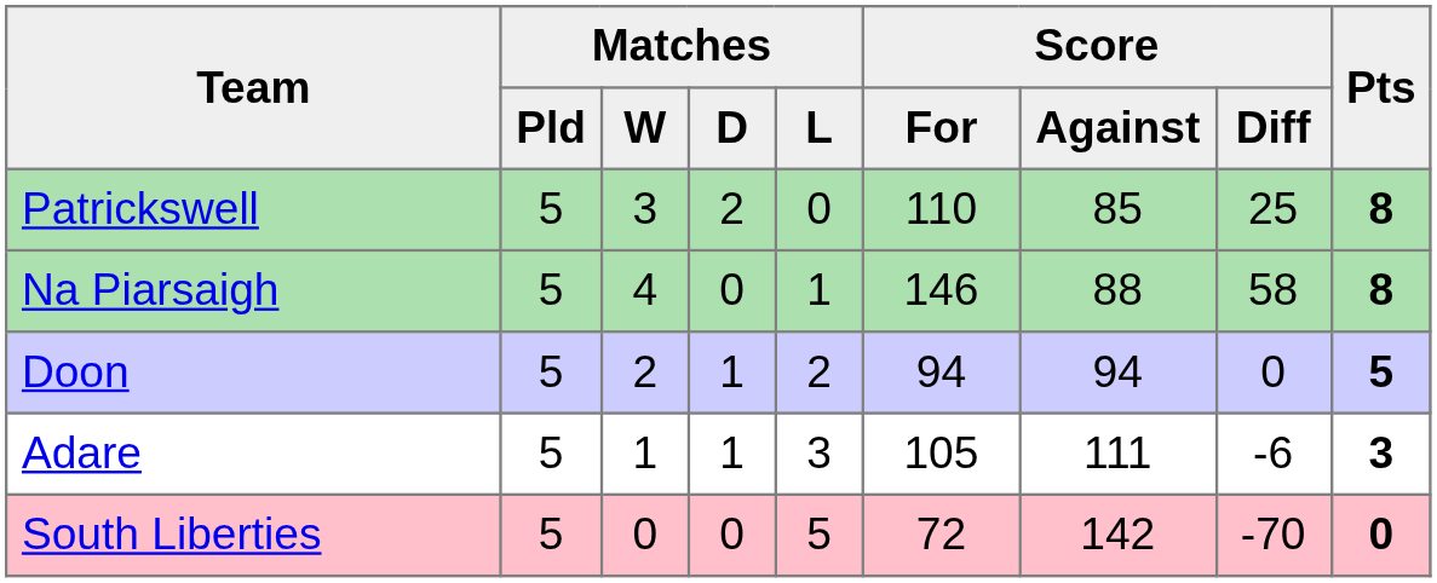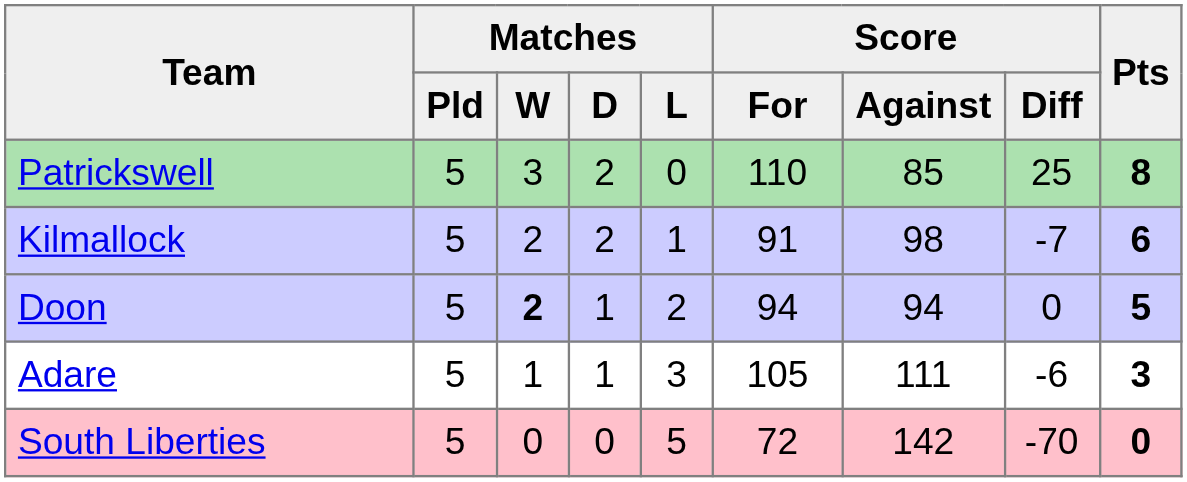- row: Na Piarsaigh | 5 | 4 | 0 | 1 | 146 | 88 | 58 | 8
+ row: Kilmallock | 5 | 2 | 2 | 1 | 91 | 98 | -7 | 6
Doon | Matches / W: normal -> bold
